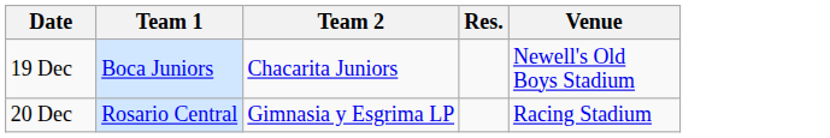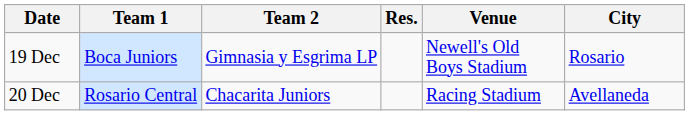+ column: City | Rosario | Avellaneda
19 Dec | Team 2: Chacarita Juniors -> Gimnasia y Esgrima LP
20 Dec | Team 2: Gimnasia y Esgrima LP -> Chacarita Juniors
